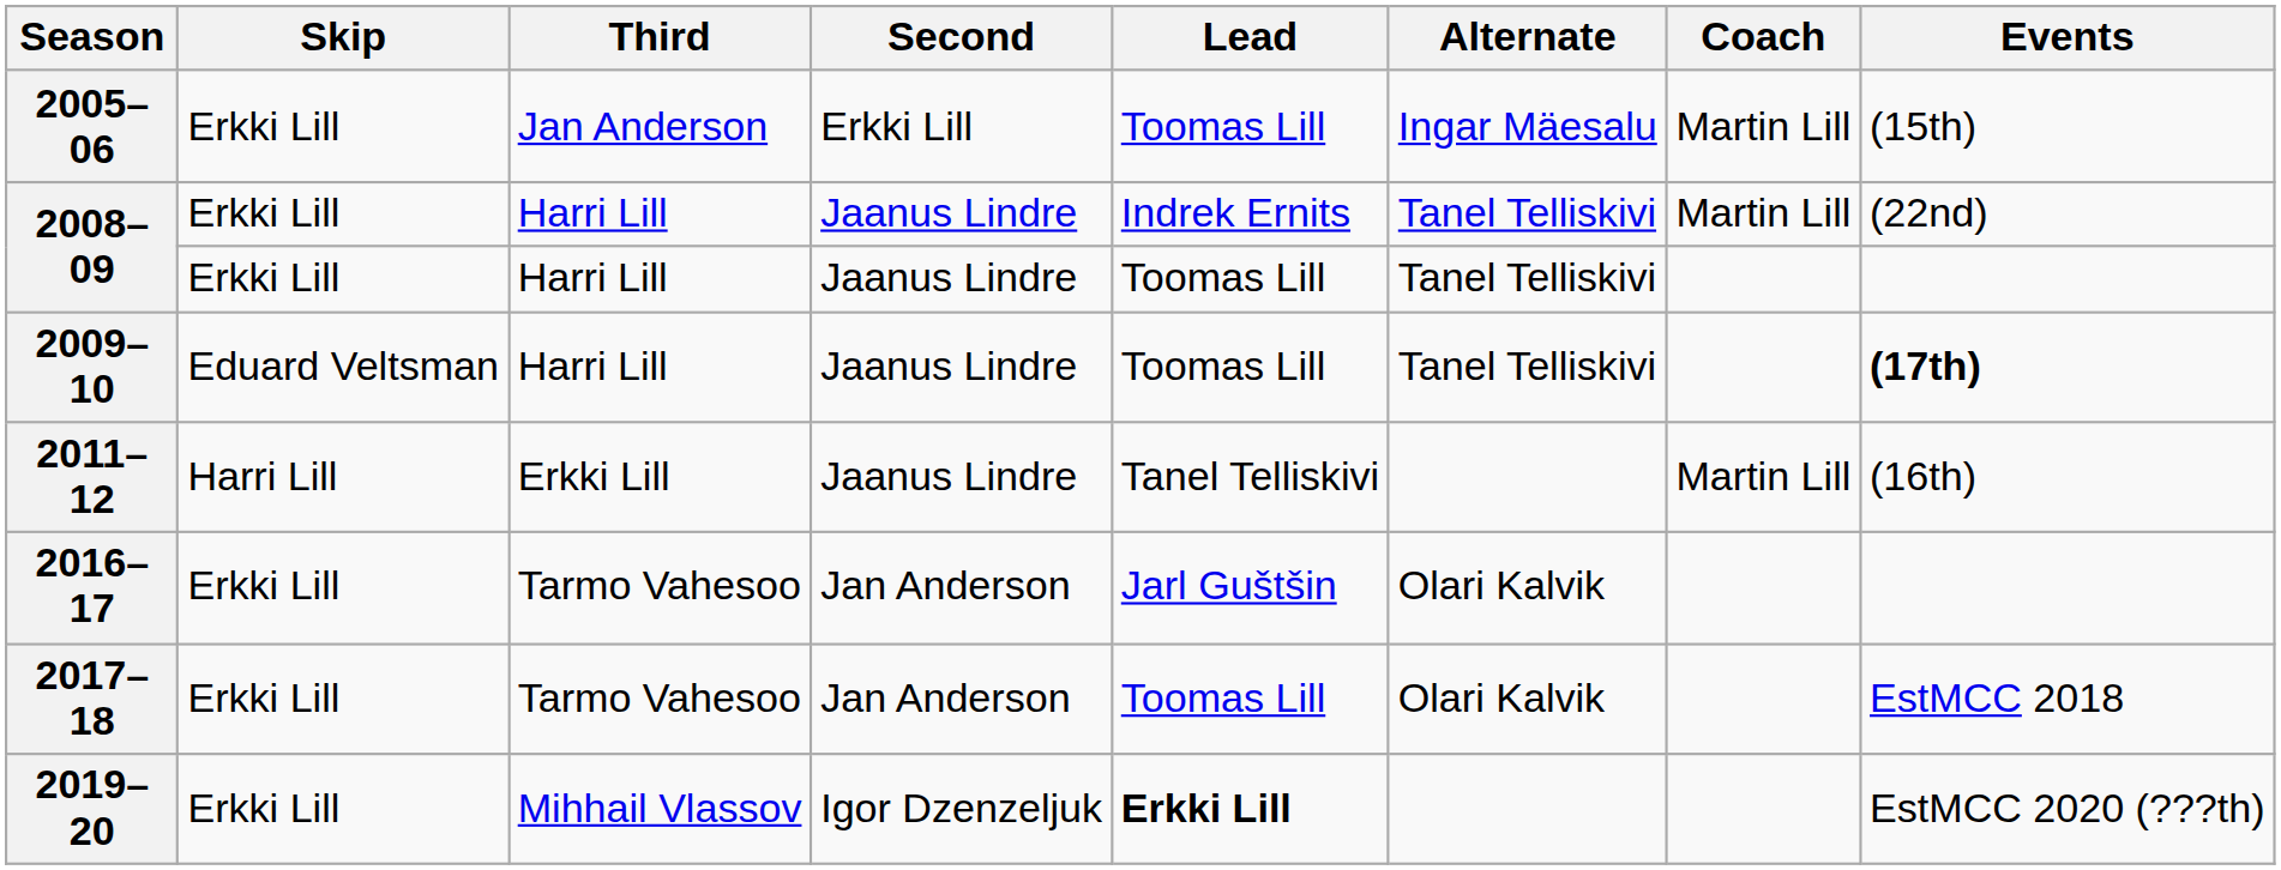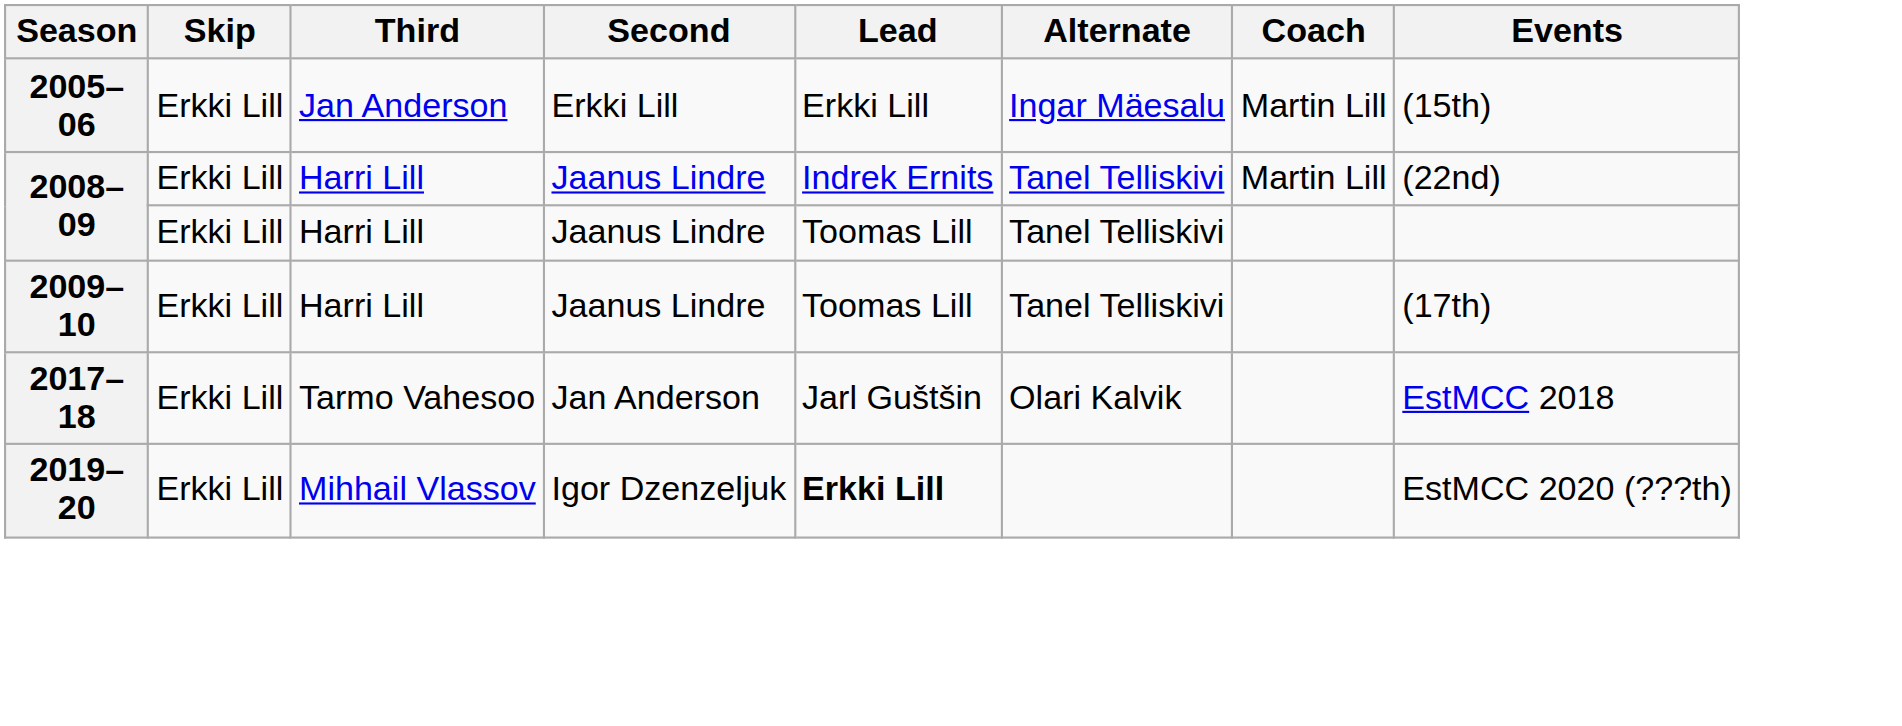2005–06 | Lead: Toomas Lill -> Erkki Lill
2009–10 | Skip: Eduard Veltsman -> Erkki Lill
2009–10 | Events: bold -> normal
- row: 2011–12 | Harri Lill | Erkki Lill | Jaanus Lindre | Tanel Telliskivi | Martin Lill | (16th)
- row: 2016–17 | Erkki Lill | Tarmo Vahesoo | Jan Anderson | Jarl Guštšin | Olari Kalvik
2017–18 | Lead: Toomas Lill -> Jarl Guštšin
